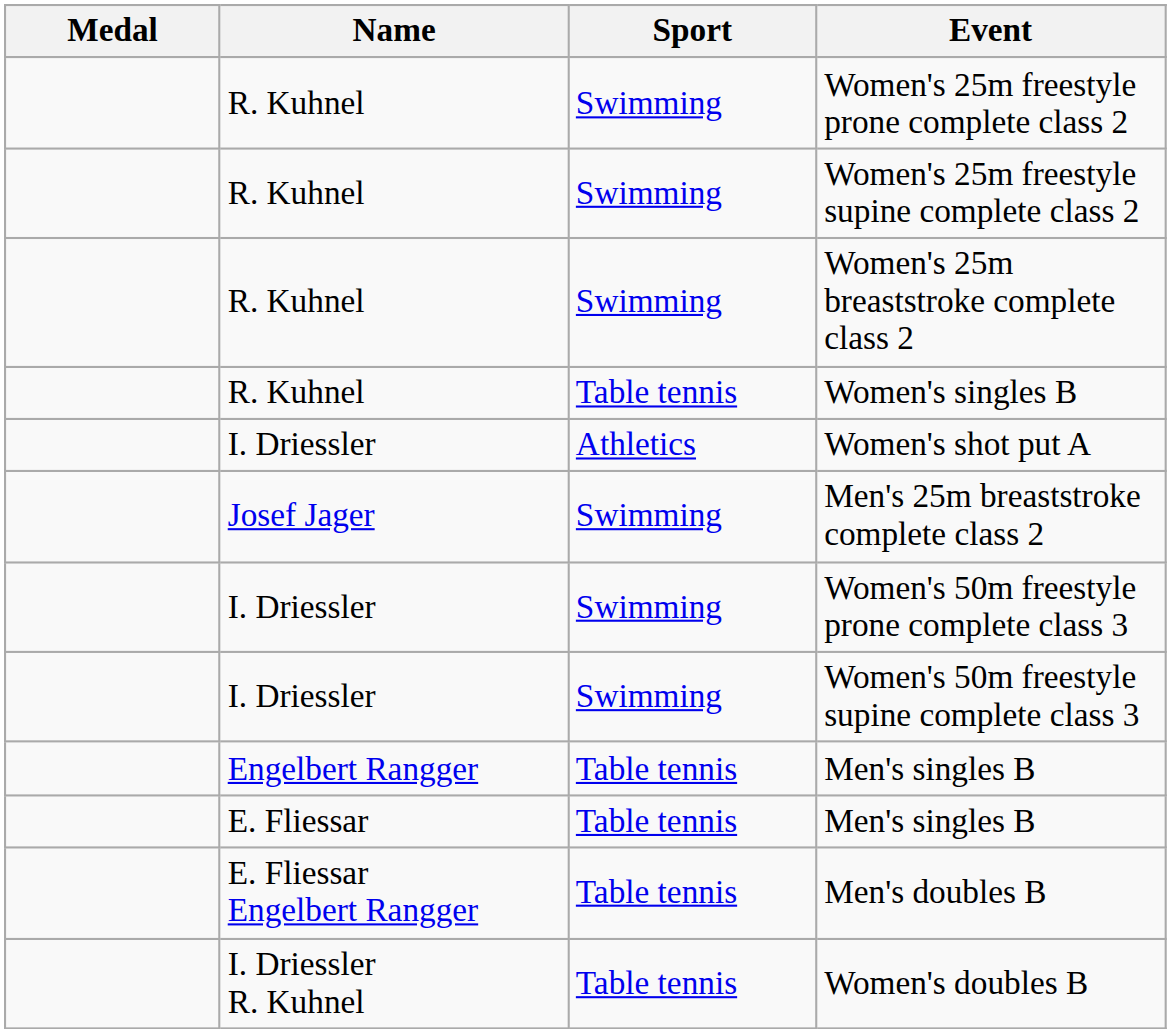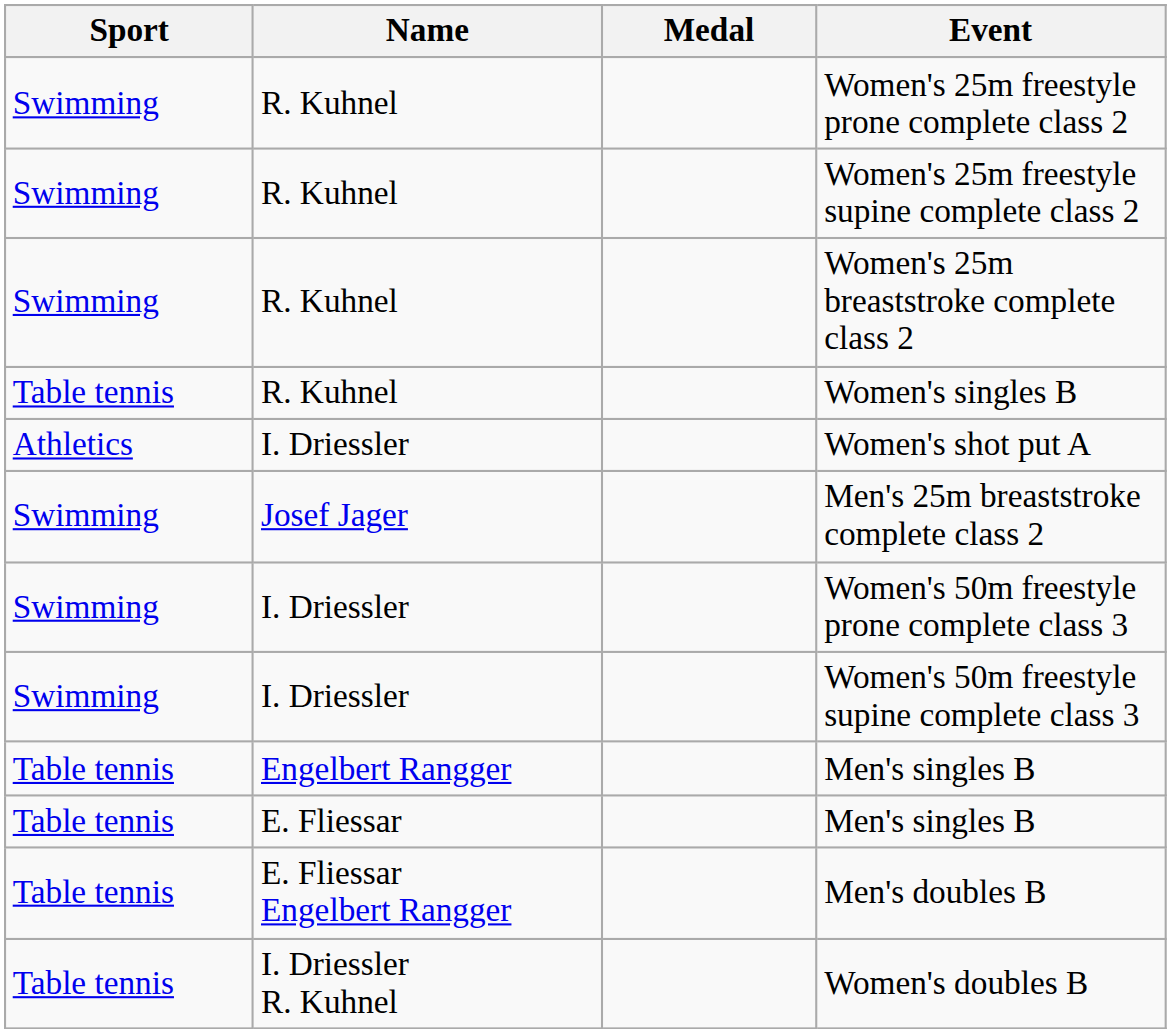columns swapped: Medal <-> Sport
